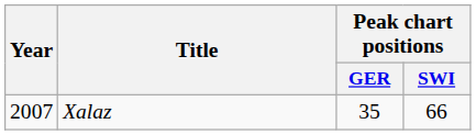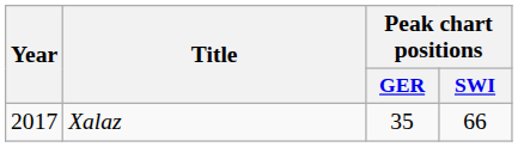Xalaz | Year: 2007 -> 2017
